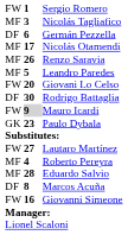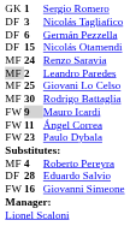Sergio Romero | column 1: FW -> GK
Nicolás Tagliafico | column 1: MF -> DF
Nicolás Otamendi | column 1: MF -> DF
Nicolás Otamendi | column 2: 17 -> 15
Renzo Saravia | column 2: 26 -> 24
Leandro Paredes | column 1: no background -> lightgrey background
Leandro Paredes | column 2: 5 -> 2
Giovani Lo Celso | column 1: FW -> MF
Giovani Lo Celso | column 2: 20 -> 25
Rodrigo Battaglia | column 1: DF -> MF
+ row: FW | 11 | Ángel Correa
Paulo Dybala | column 1: GK -> FW
- row: FW | 27 | Lautaro Martínez
Eduardo Salvio | column 1: MF -> DF
- row: DF | 8 | Marcos Acuña
